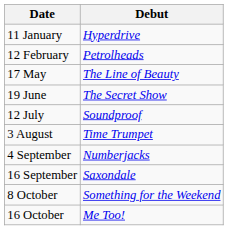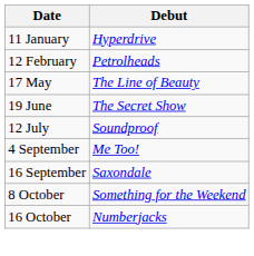- row: 3 August | Time Trumpet
4 September | Debut: Numberjacks -> Me Too!
16 October | Debut: Me Too! -> Numberjacks
